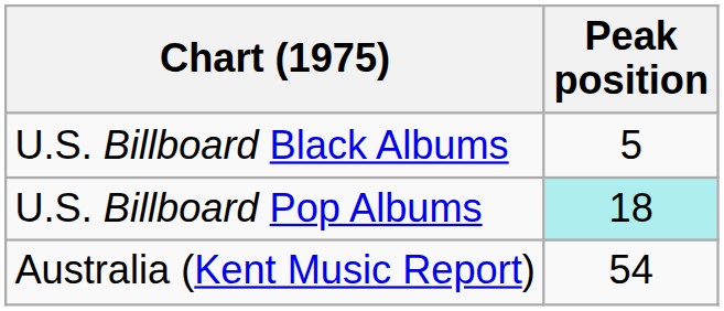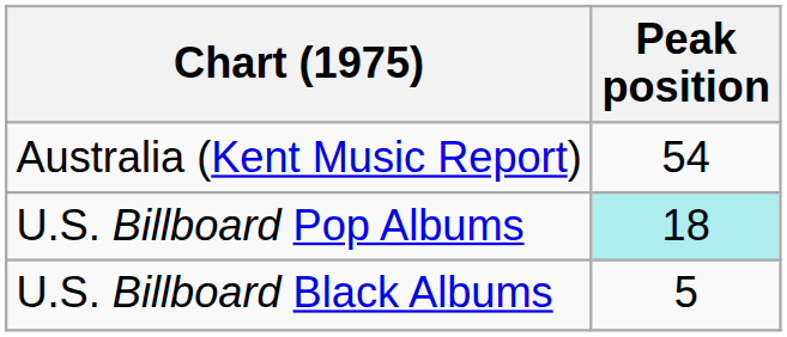rows swapped: Australia (Kent Music Report) <-> U.S. Billboard Black Albums
